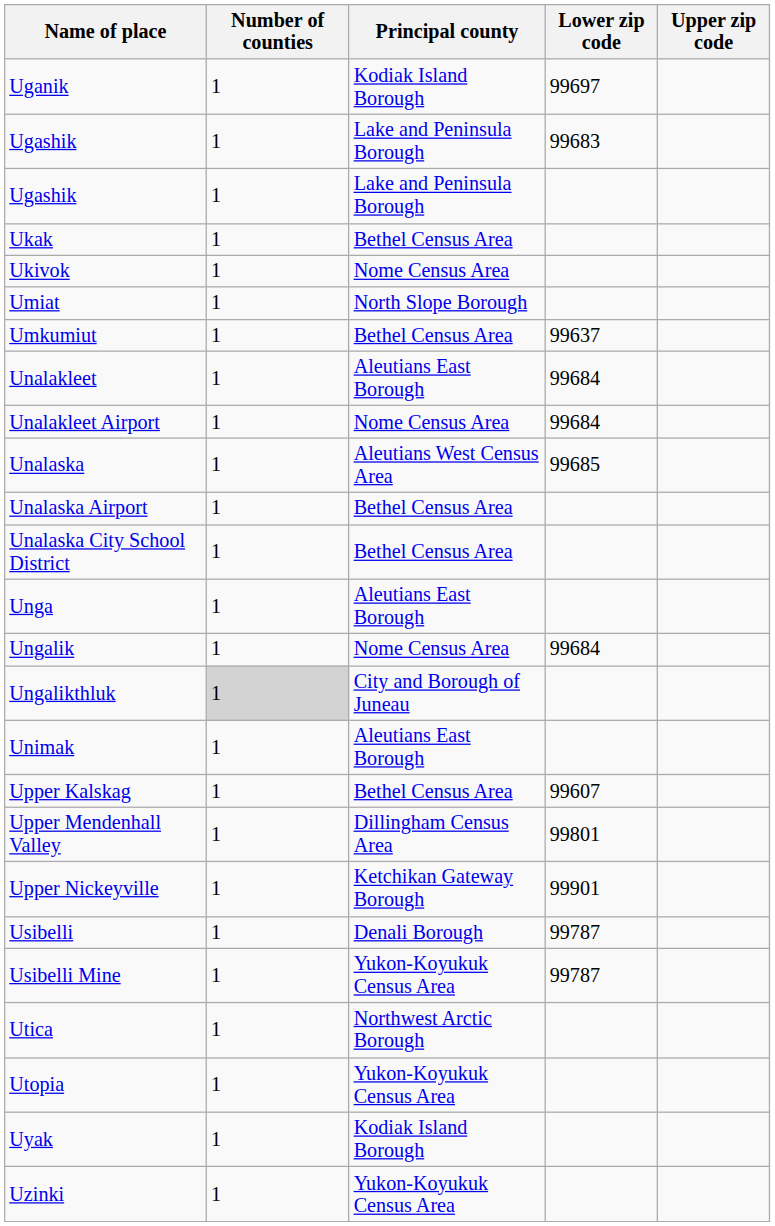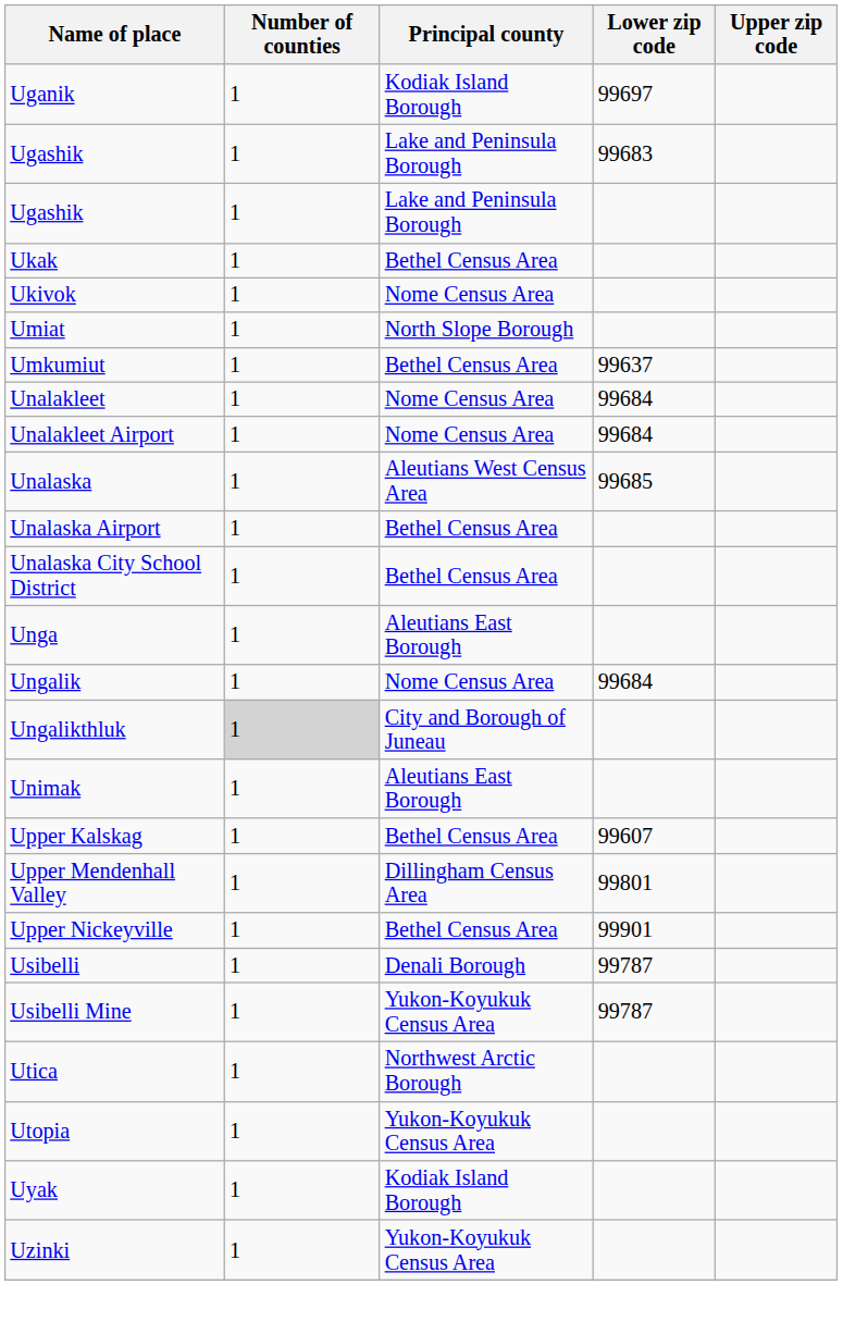Unalakleet | Principal county: Aleutians East Borough -> Nome Census Area
Upper Nickeyville | Principal county: Ketchikan Gateway Borough -> Bethel Census Area
